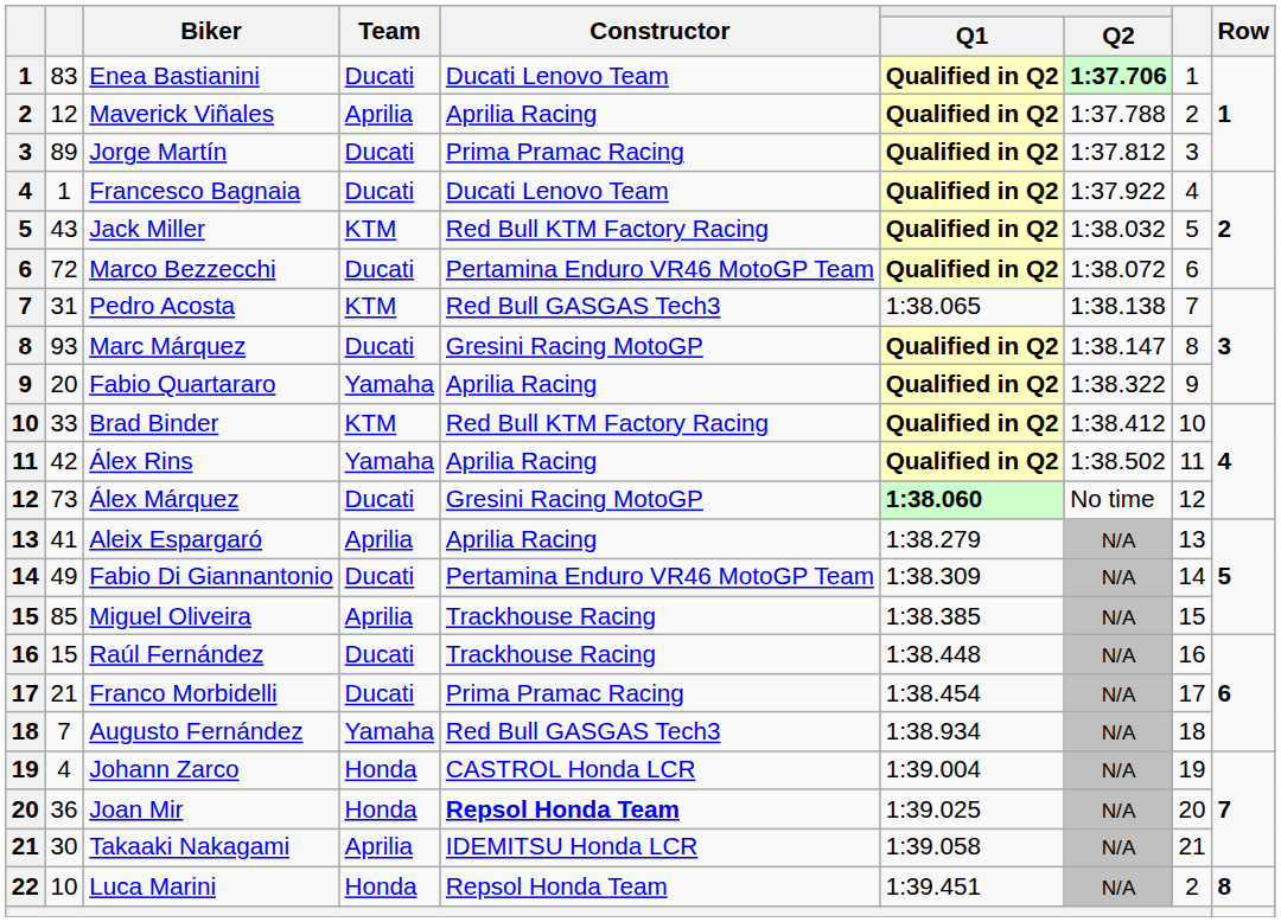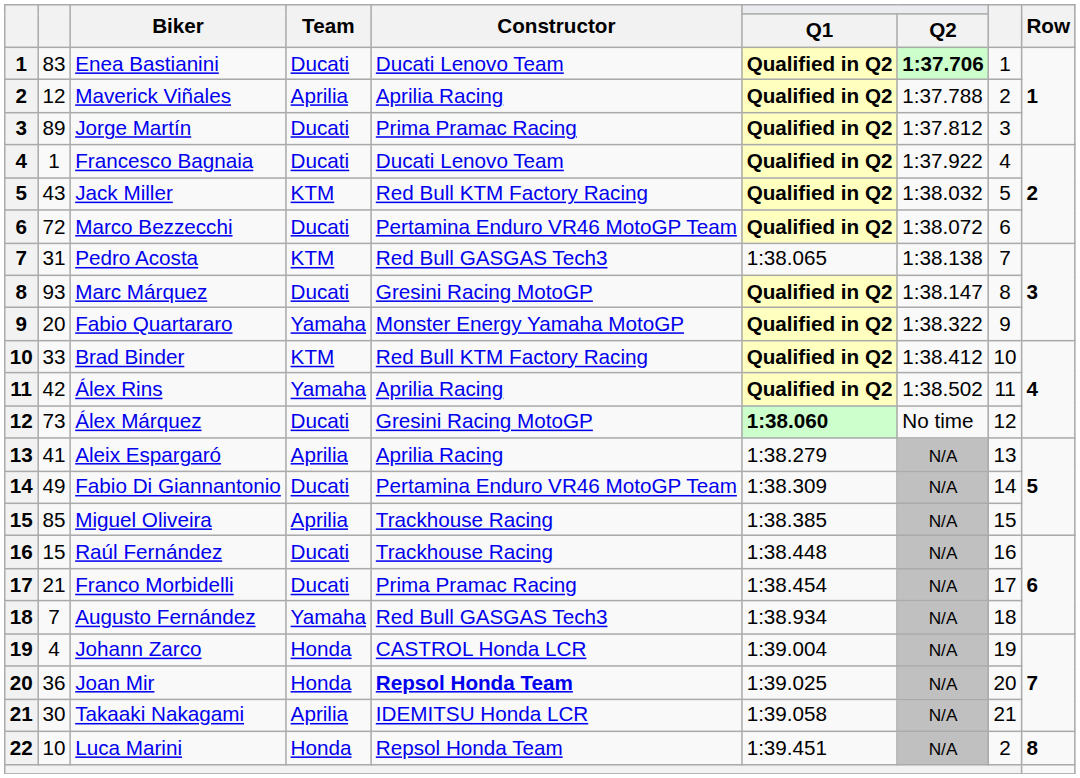Fabio Quartararo | Constructor: Aprilia Racing -> Monster Energy Yamaha MotoGP
